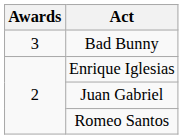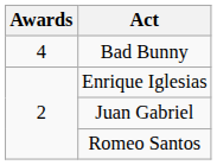Bad Bunny | Awards: 3 -> 4
